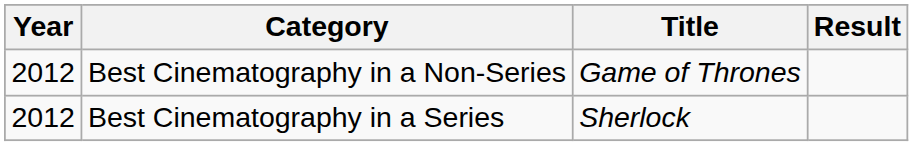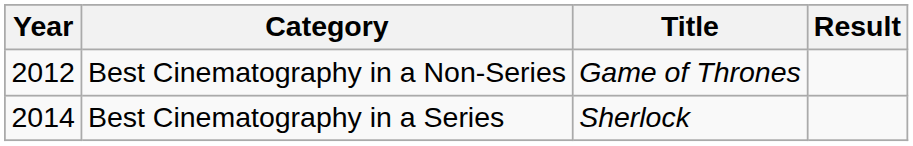Best Cinematography in a Series | Year: 2012 -> 2014
